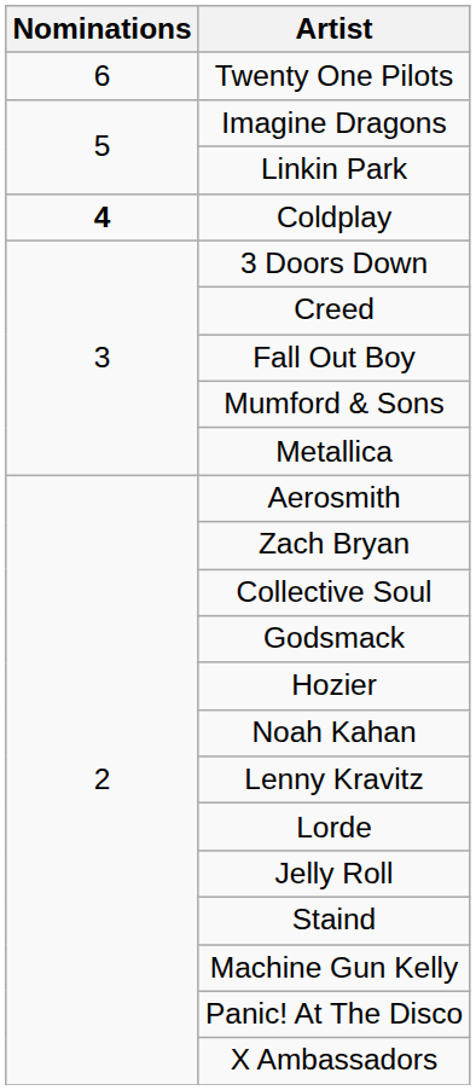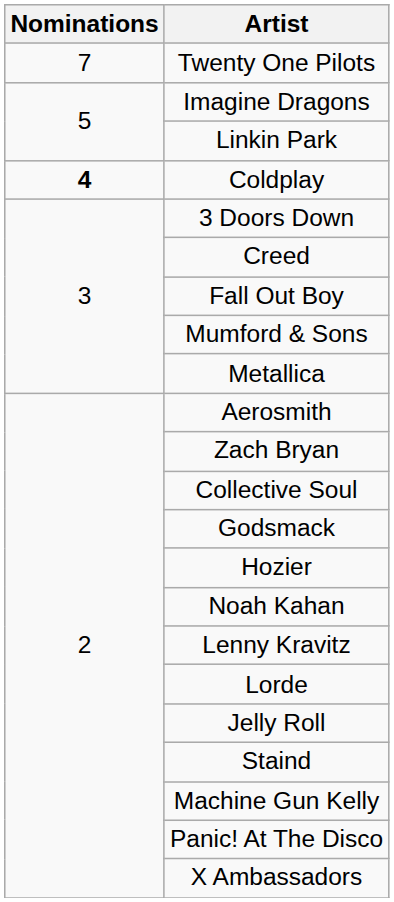Twenty One Pilots | Nominations: 6 -> 7
